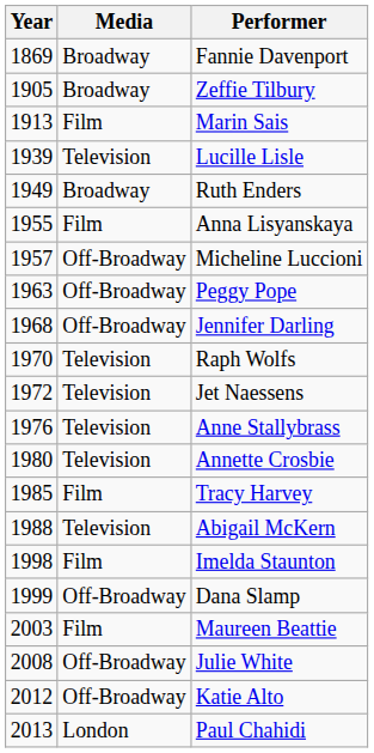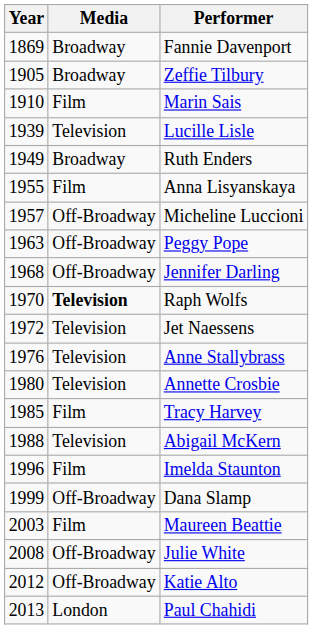Marin Sais | Year: 1913 -> 1910
Raph Wolfs | Media: normal -> bold
Imelda Staunton | Year: 1998 -> 1996
